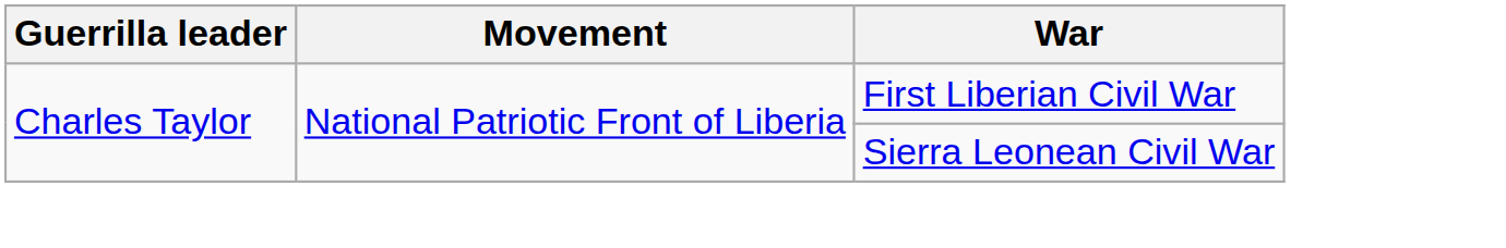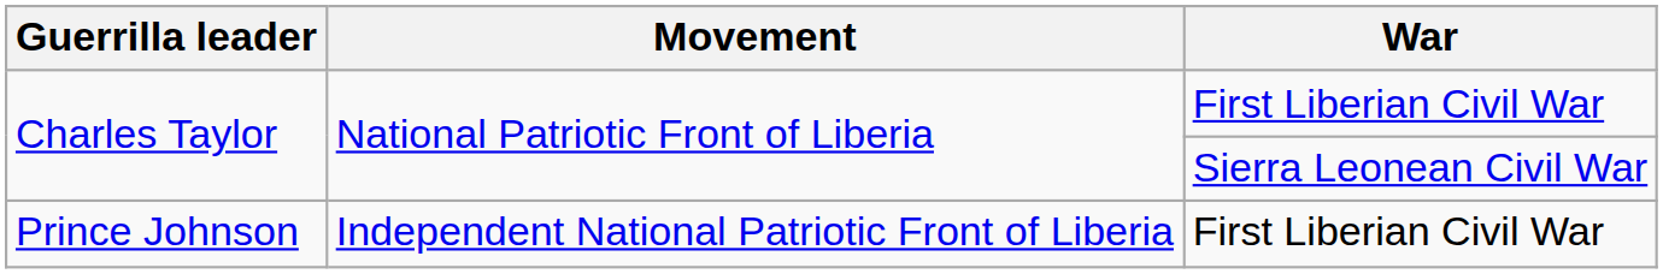+ row: Prince Johnson | Independent National Patriotic Front of Liberia | First Liberian Civil War
